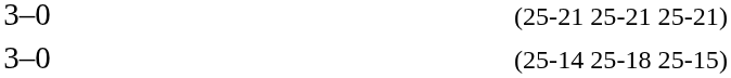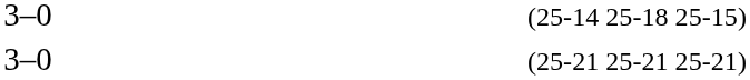rows swapped: (25-14 25-18 25-15) <-> (25-21 25-21 25-21)
